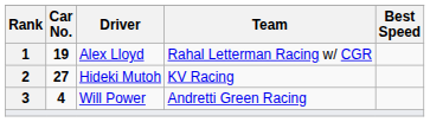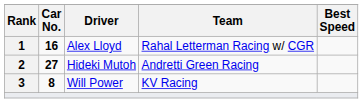Alex Lloyd | Car No.: 19 -> 16
Hideki Mutoh | Team: KV Racing -> Andretti Green Racing
Will Power | Car No.: 4 -> 8
Will Power | Team: Andretti Green Racing -> KV Racing
